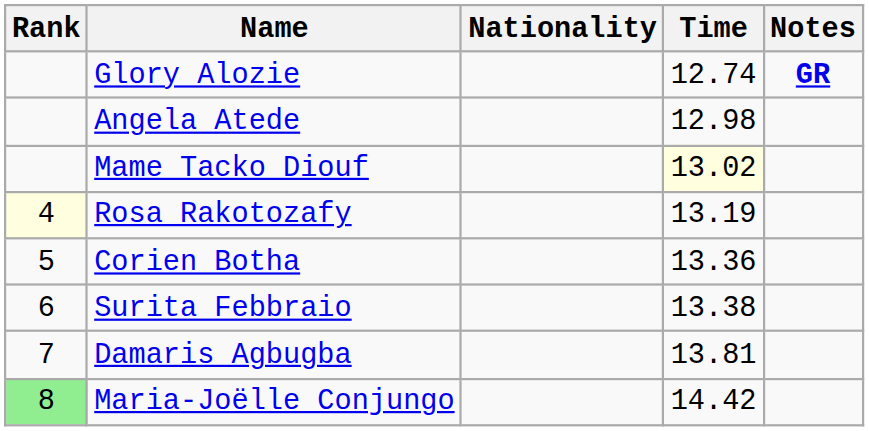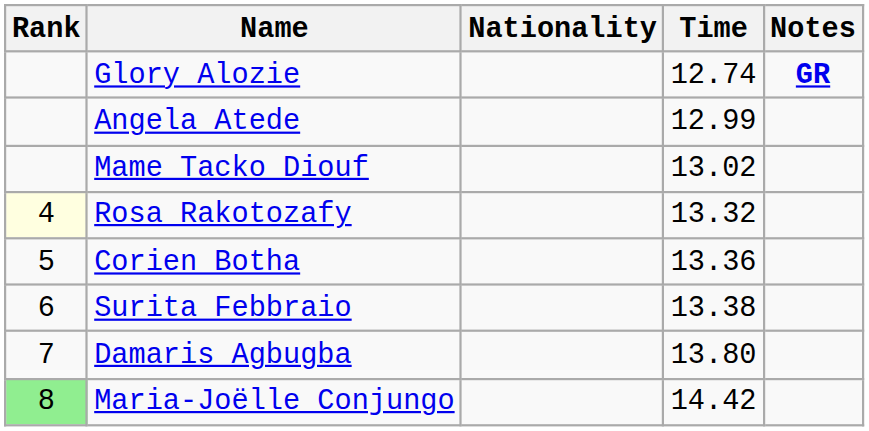Angela Atede | Time: 12.98 -> 12.99
Mame Tacko Diouf | Time: lightyellow background -> no background
Rosa Rakotozafy | Time: 13.19 -> 13.32
Damaris Agbugba | Time: 13.81 -> 13.80
